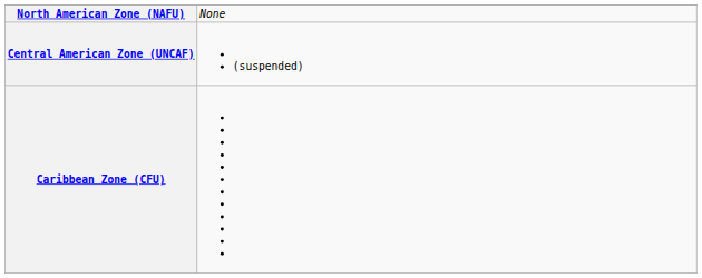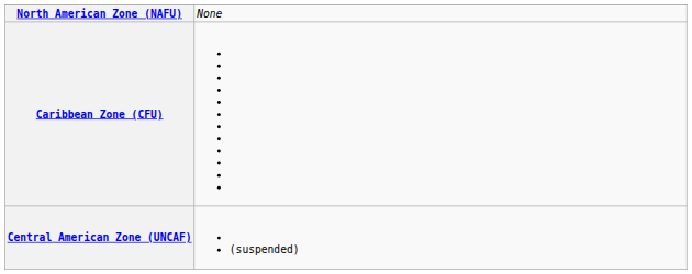rows swapped: Central American Zone (UNCAF) <-> Caribbean Zone (CFU)
